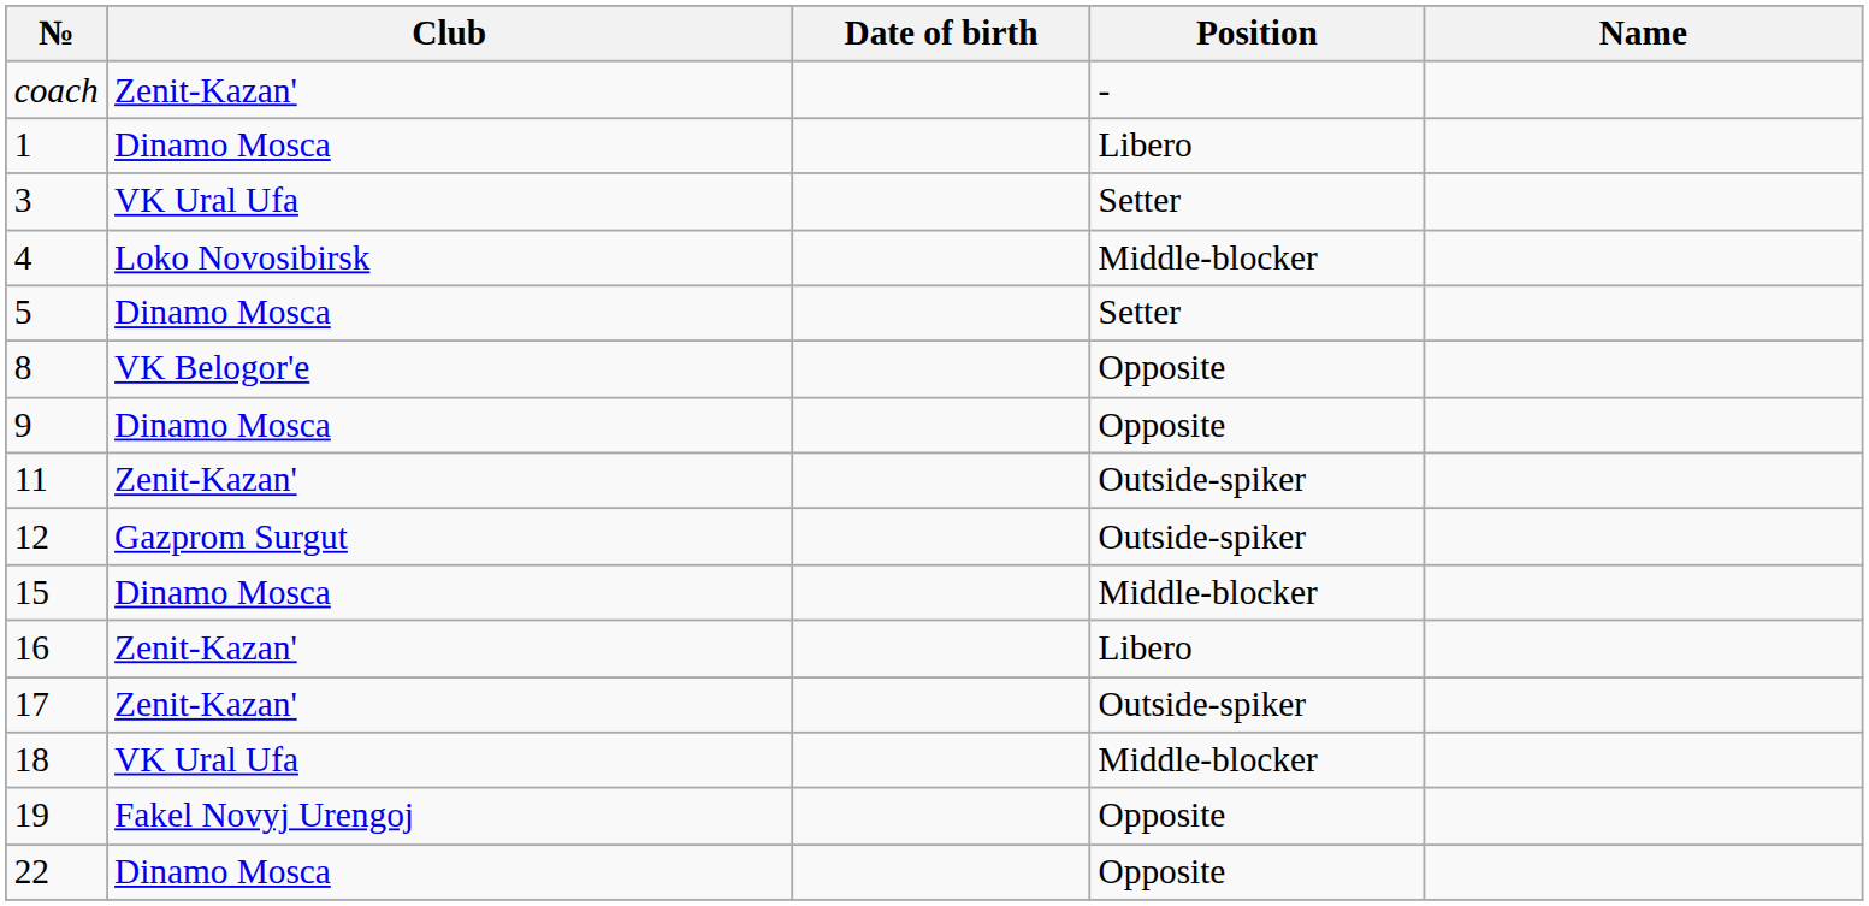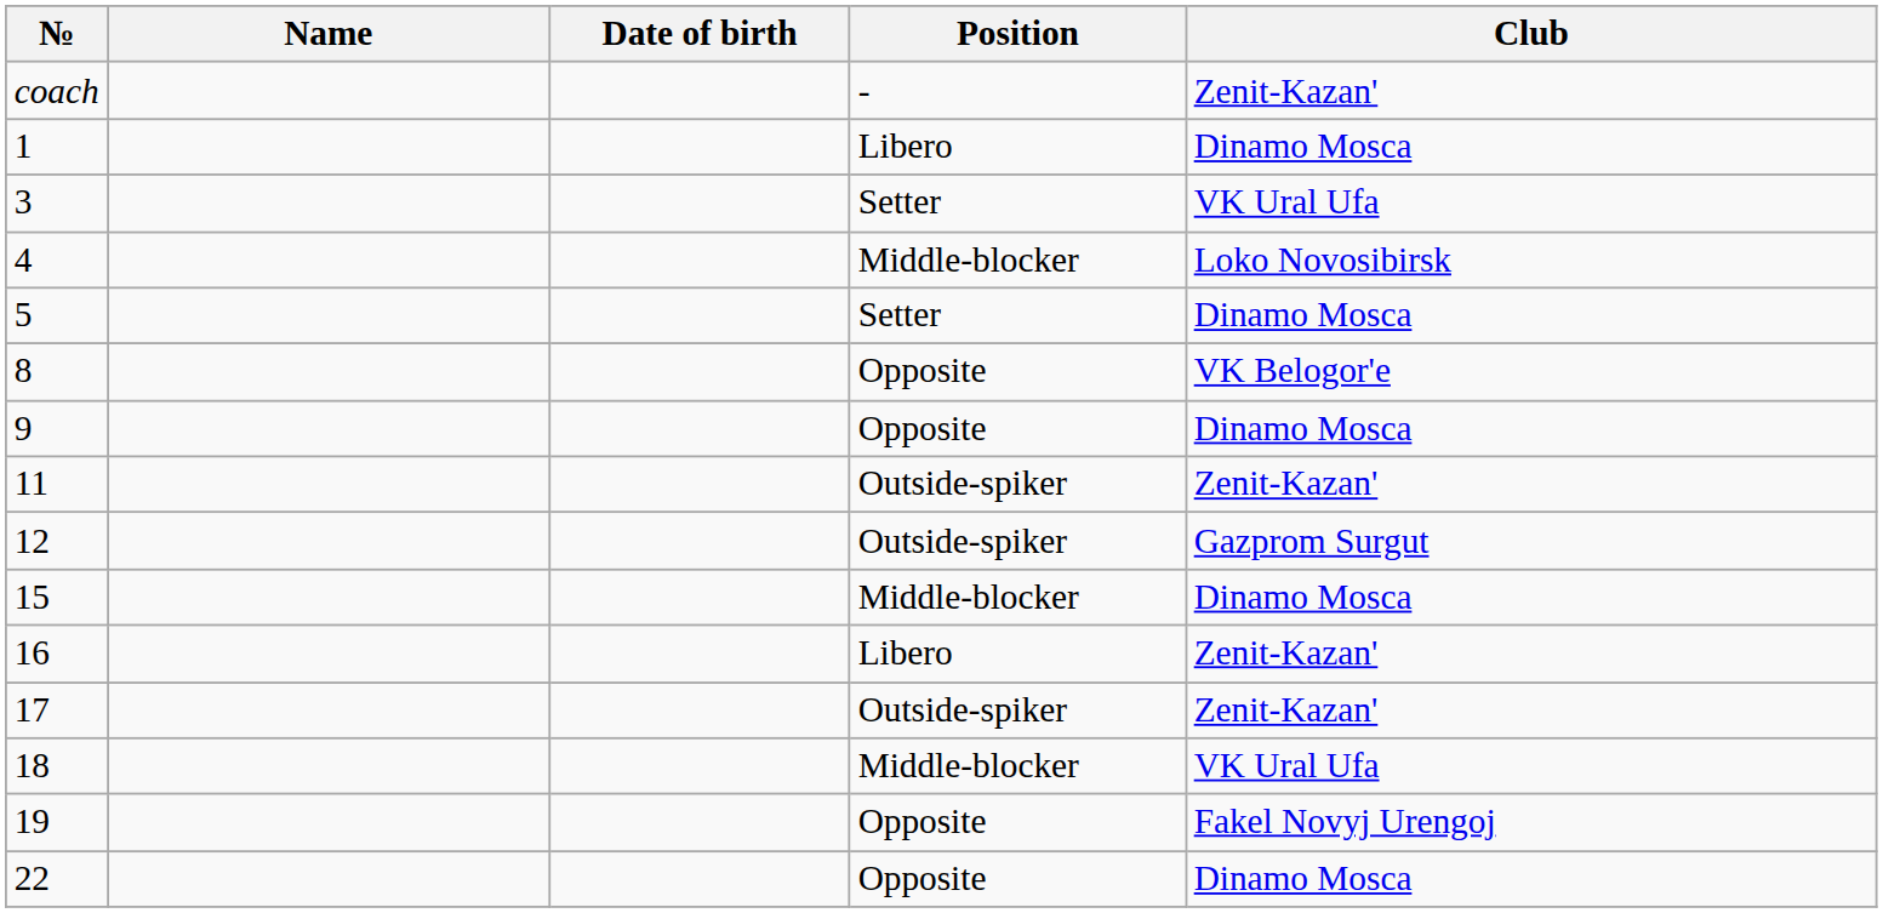columns swapped: Name <-> Club
